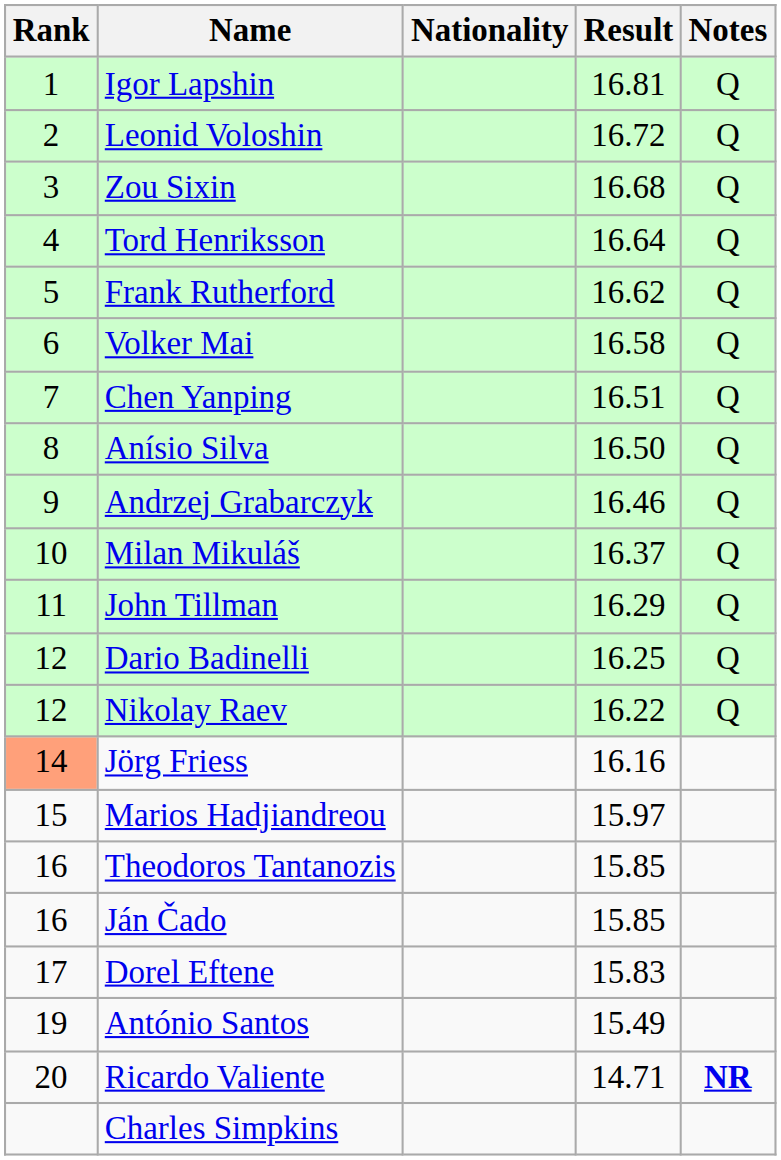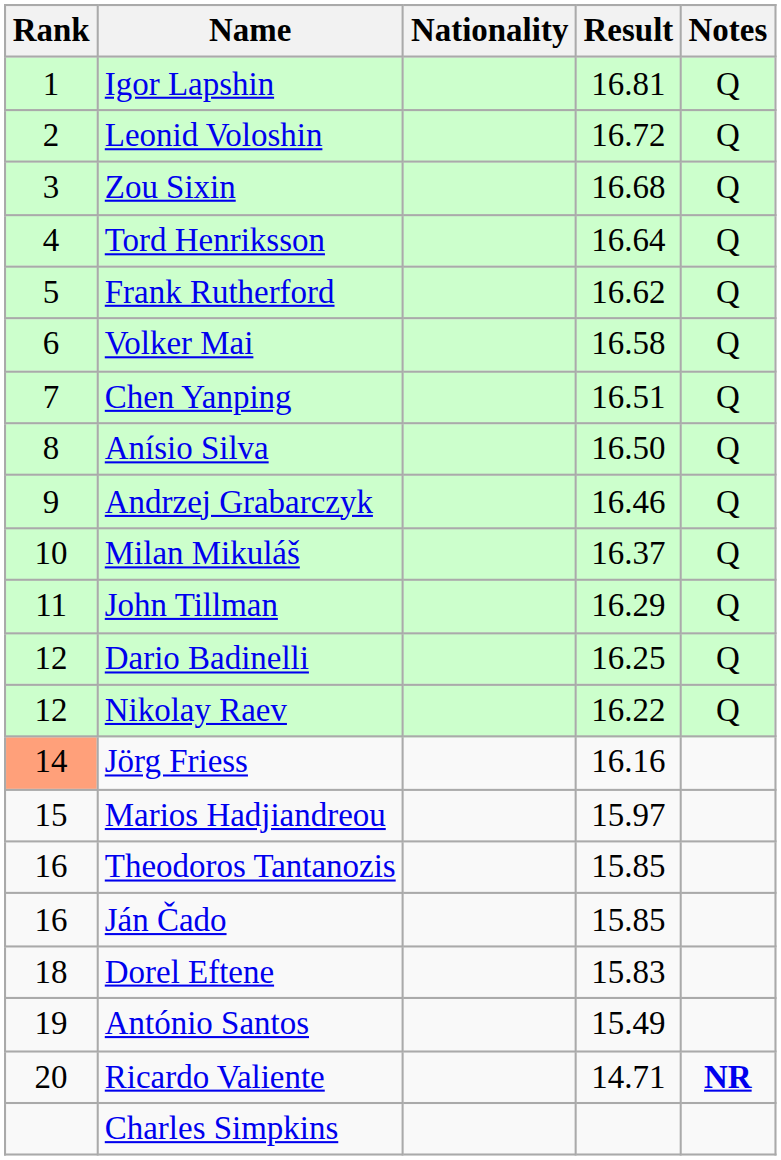Dorel Eftene | Rank: 17 -> 18
